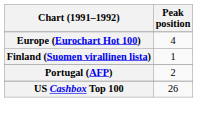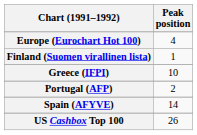+ row: Greece (IFPI) | 10
+ row: Spain (AFYVE) | 14
